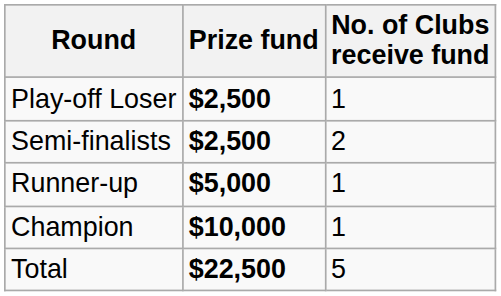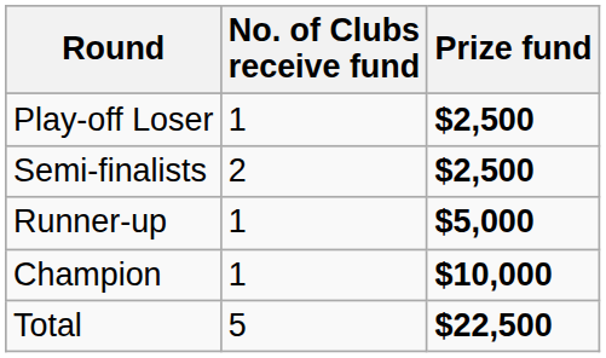columns swapped: No. of Clubs receive fund <-> Prize fund
